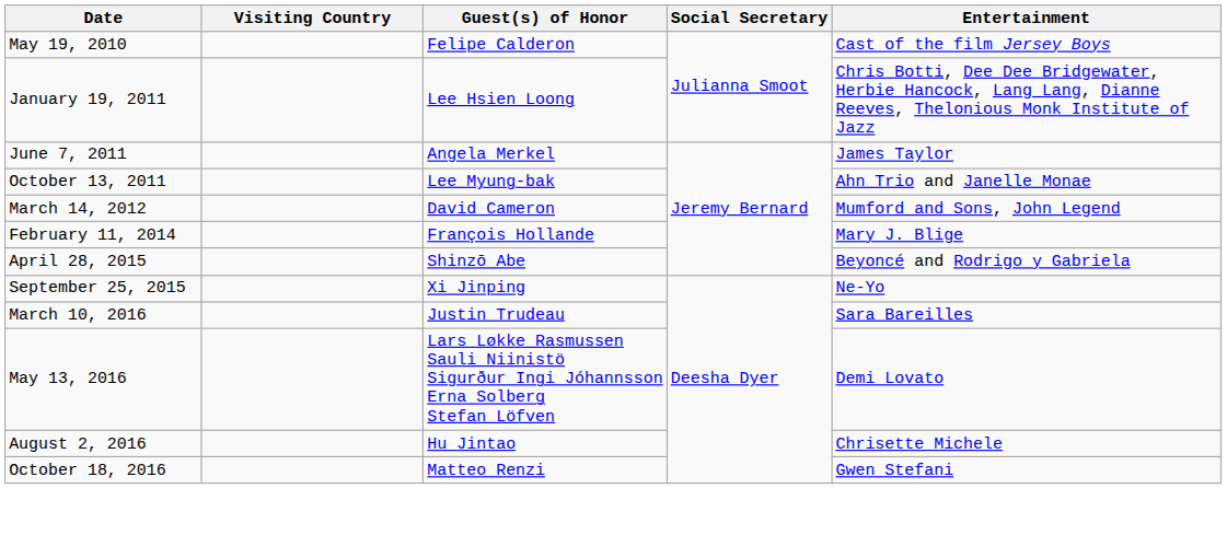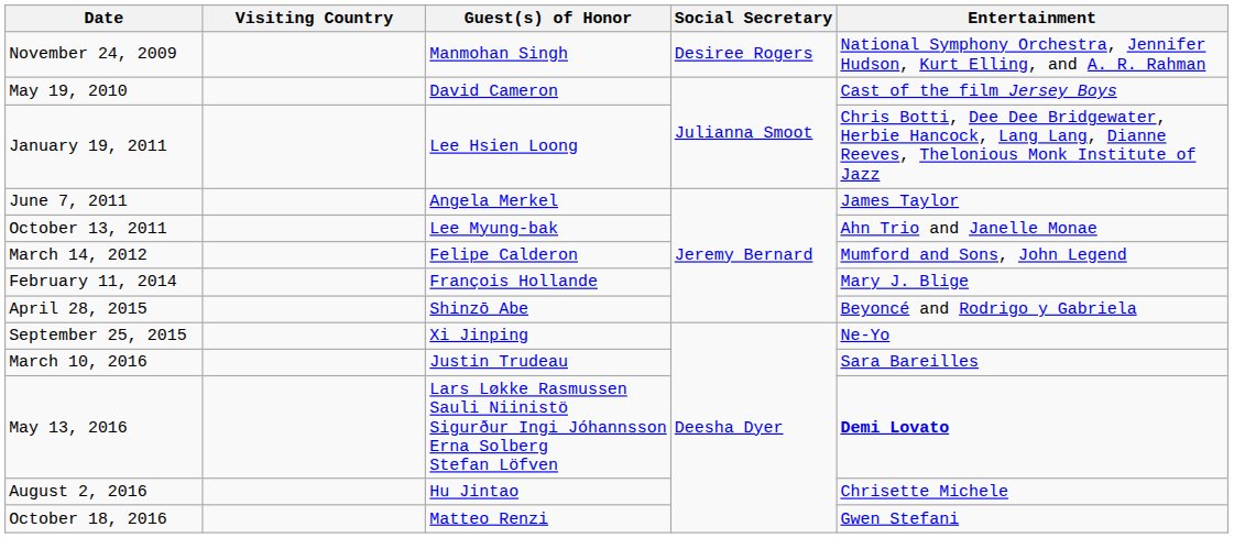+ row: November 24, 2009 | Manmohan Singh | Desiree Rogers | National Symphony Orchestra, Jennifer Hudson, Kurt Elling, and A. R. Rahman
May 19, 2010 | Guest(s) of Honor: Felipe Calderon -> David Cameron
March 14, 2012 | Guest(s) of Honor: David Cameron -> Felipe Calderon
May 13, 2016 | Entertainment: normal -> bold
